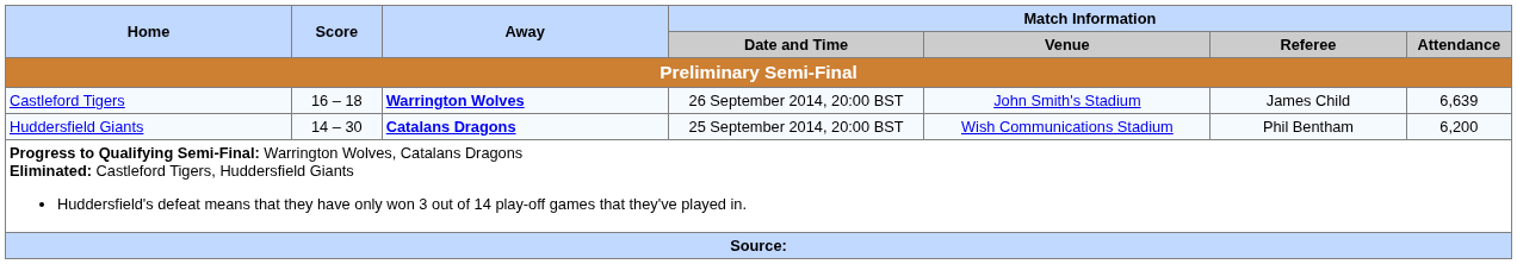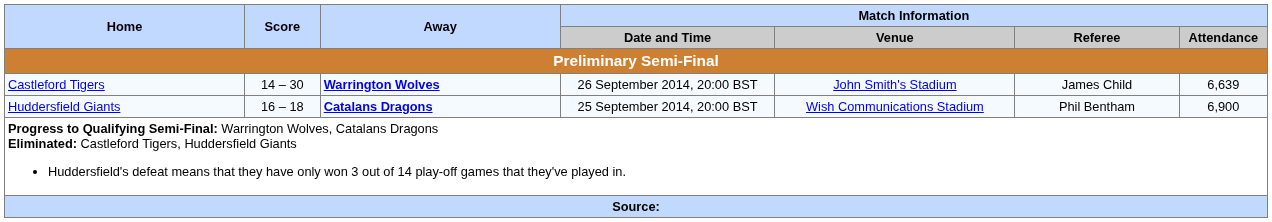Castleford Tigers | Score: 16 – 18 -> 14 – 30
Huddersfield Giants | Score: 14 – 30 -> 16 – 18
Huddersfield Giants | Match Information / Attendance: 6,200 -> 6,900
